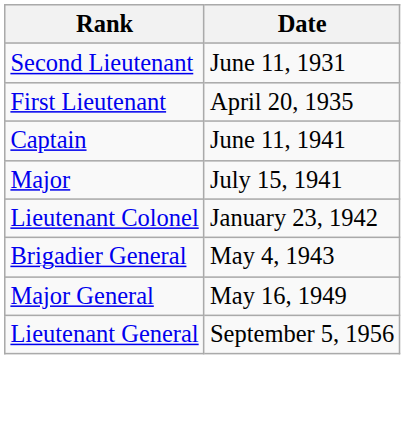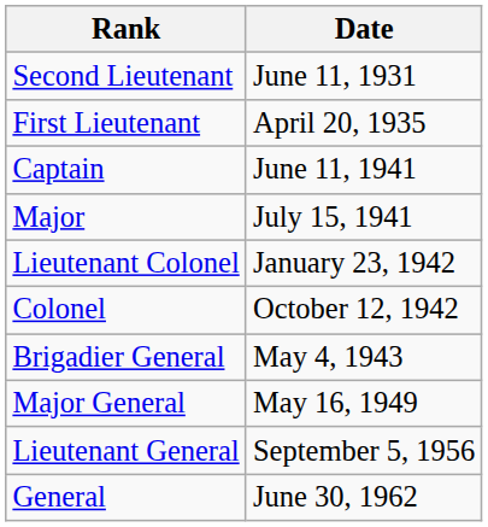+ row: Colonel | October 12, 1942
+ row: General | June 30, 1962
